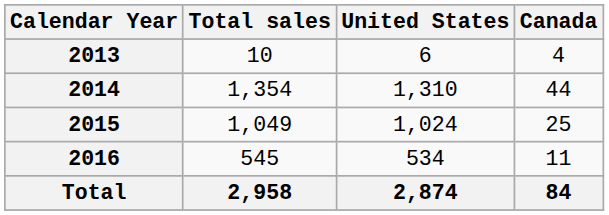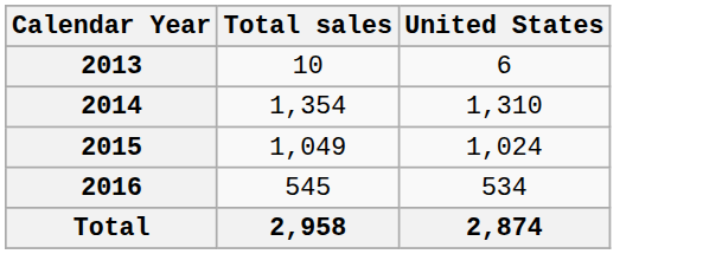- column: Canada | 4 | 44 | 25 | 11 | 84
